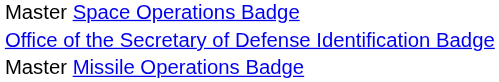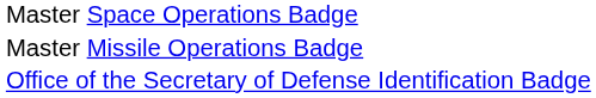rows swapped: Master Missile Operations Badge <-> Office of the Secretary of Defense Identification Badge
